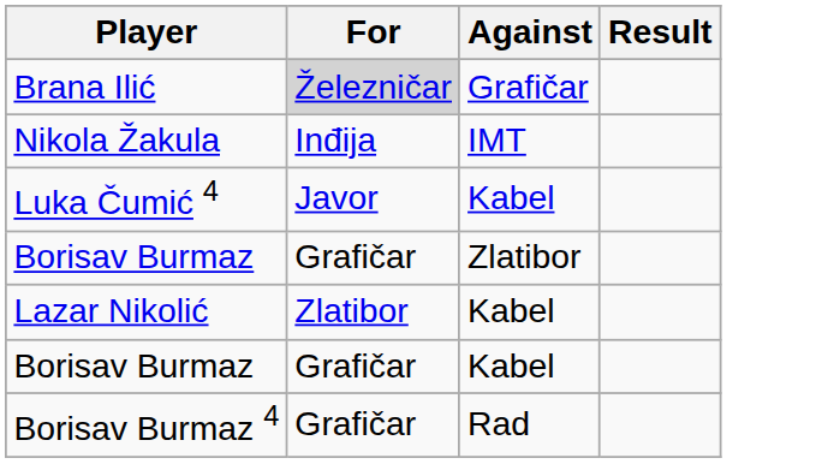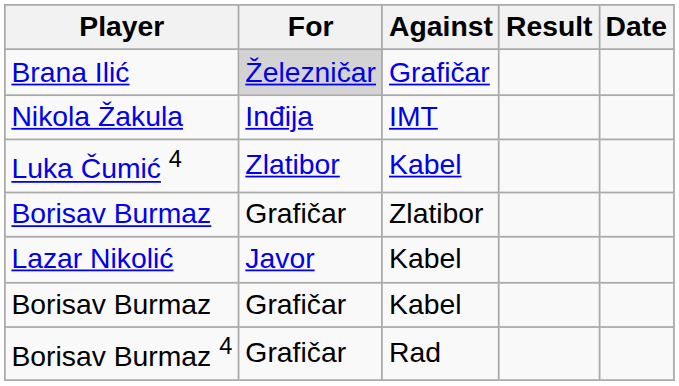+ column: Date
Luka Čumić 4 | For: Javor -> Zlatibor
Lazar Nikolić | For: Zlatibor -> Javor
